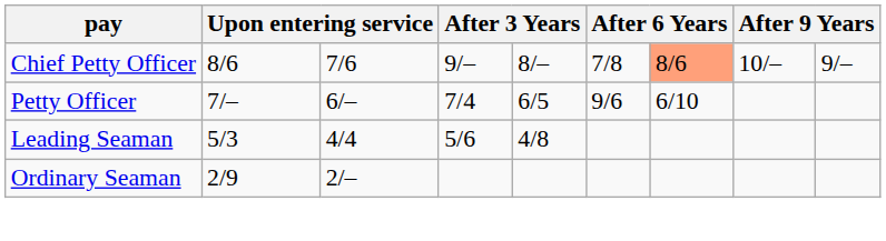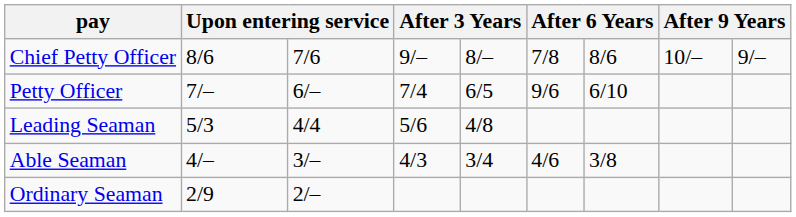Chief Petty Officer | column 7: lightsalmon background -> no background
+ row: Able Seaman | 4/– | 3/– | 4/3 | 3/4 | 4/6 | 3/8
